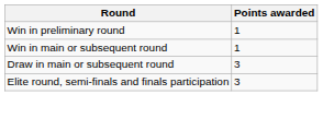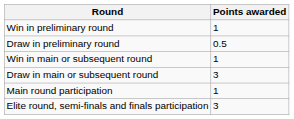+ row: Draw in preliminary round | 0.5
+ row: Main round participation | 1
